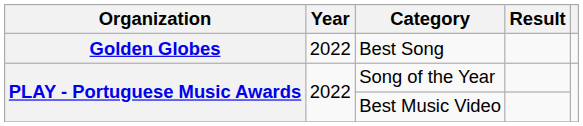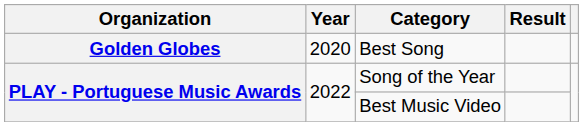Best Song | Year: 2022 -> 2020
